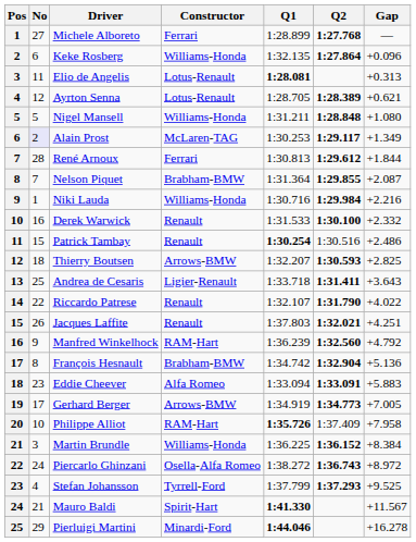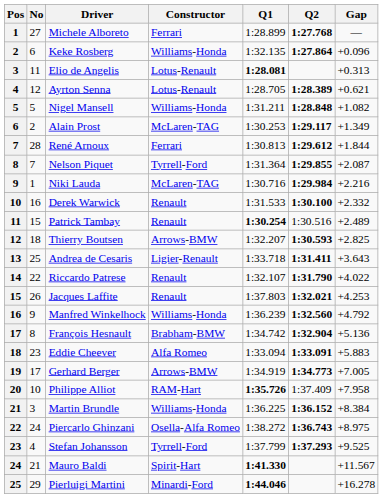Nigel Mansell | Gap: +1.080 -> +1.082
Alain Prost | No: lavender background -> no background
Nelson Piquet | Constructor: Brabham-BMW -> Tyrrell-Ford
Niki Lauda | Constructor: Williams-Honda -> McLaren-TAG
Patrick Tambay | Gap: +2.486 -> +2.489
Jacques Laffite | Gap: +4.251 -> +4.253
Manfred Winkelhock | Constructor: RAM-Hart -> Williams-Honda
Piercarlo Ghinzani | Gap: +8.972 -> +8.975
